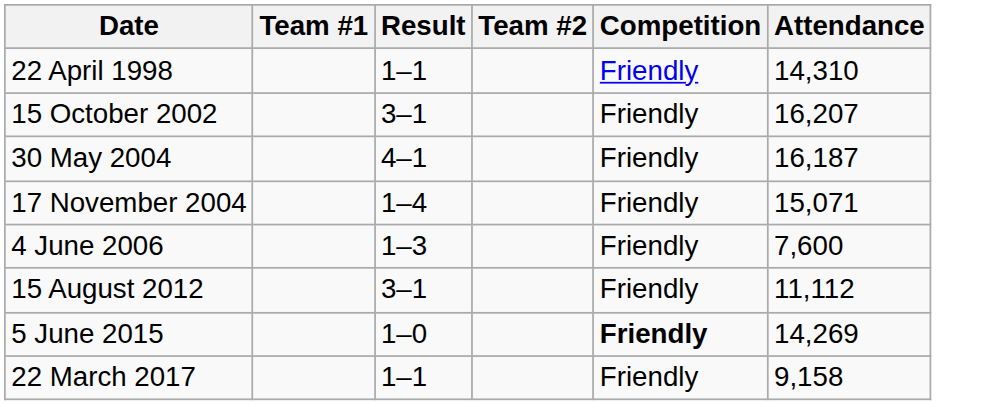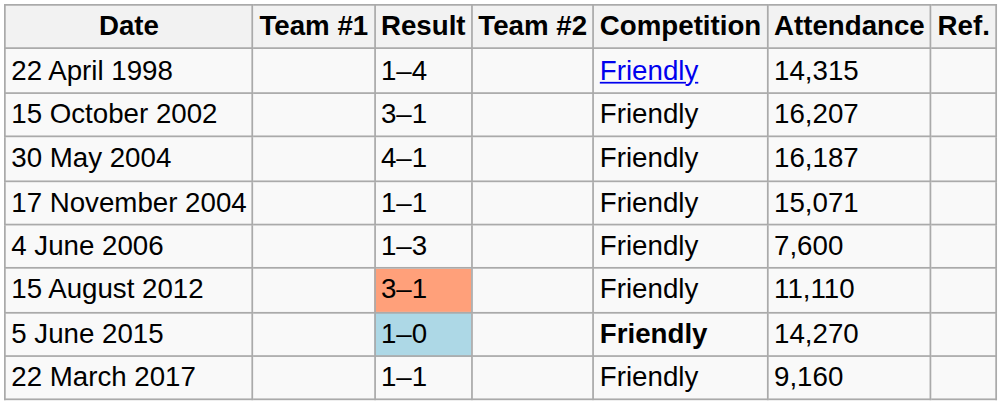+ column: Ref.
22 April 1998 | Result: 1–1 -> 1–4
22 April 1998 | Attendance: 14,310 -> 14,315
17 November 2004 | Result: 1–4 -> 1–1
15 August 2012 | Result: no background -> lightsalmon background
15 August 2012 | Attendance: 11,112 -> 11,110
5 June 2015 | Result: no background -> lightblue background
5 June 2015 | Attendance: 14,269 -> 14,270
22 March 2017 | Attendance: 9,158 -> 9,160
